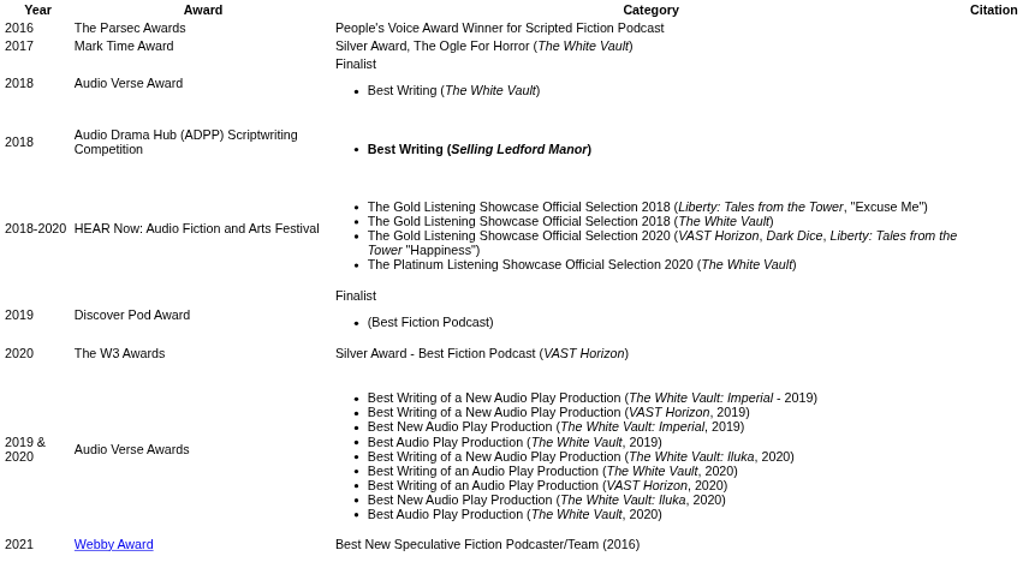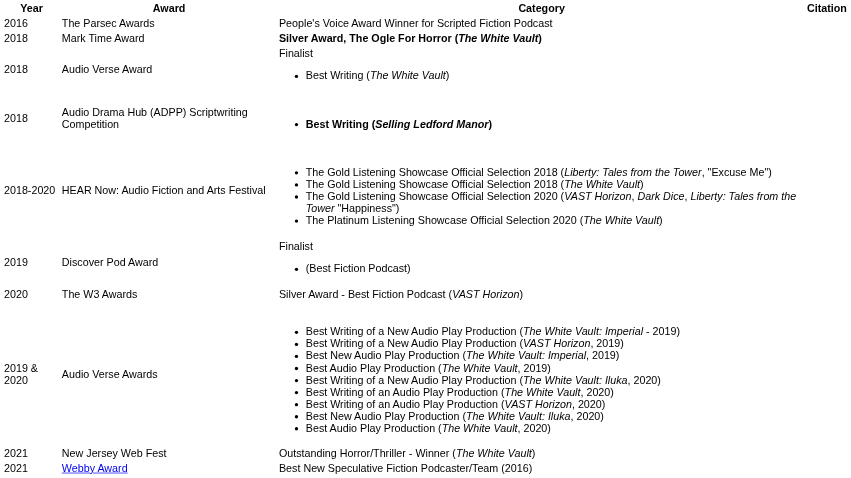Mark Time Award | Year: 2017 -> 2018
Mark Time Award | Category: normal -> bold
+ row: 2021 | New Jersey Web Fest | Outstanding Horror/Thriller - Winner (The White Vault)
